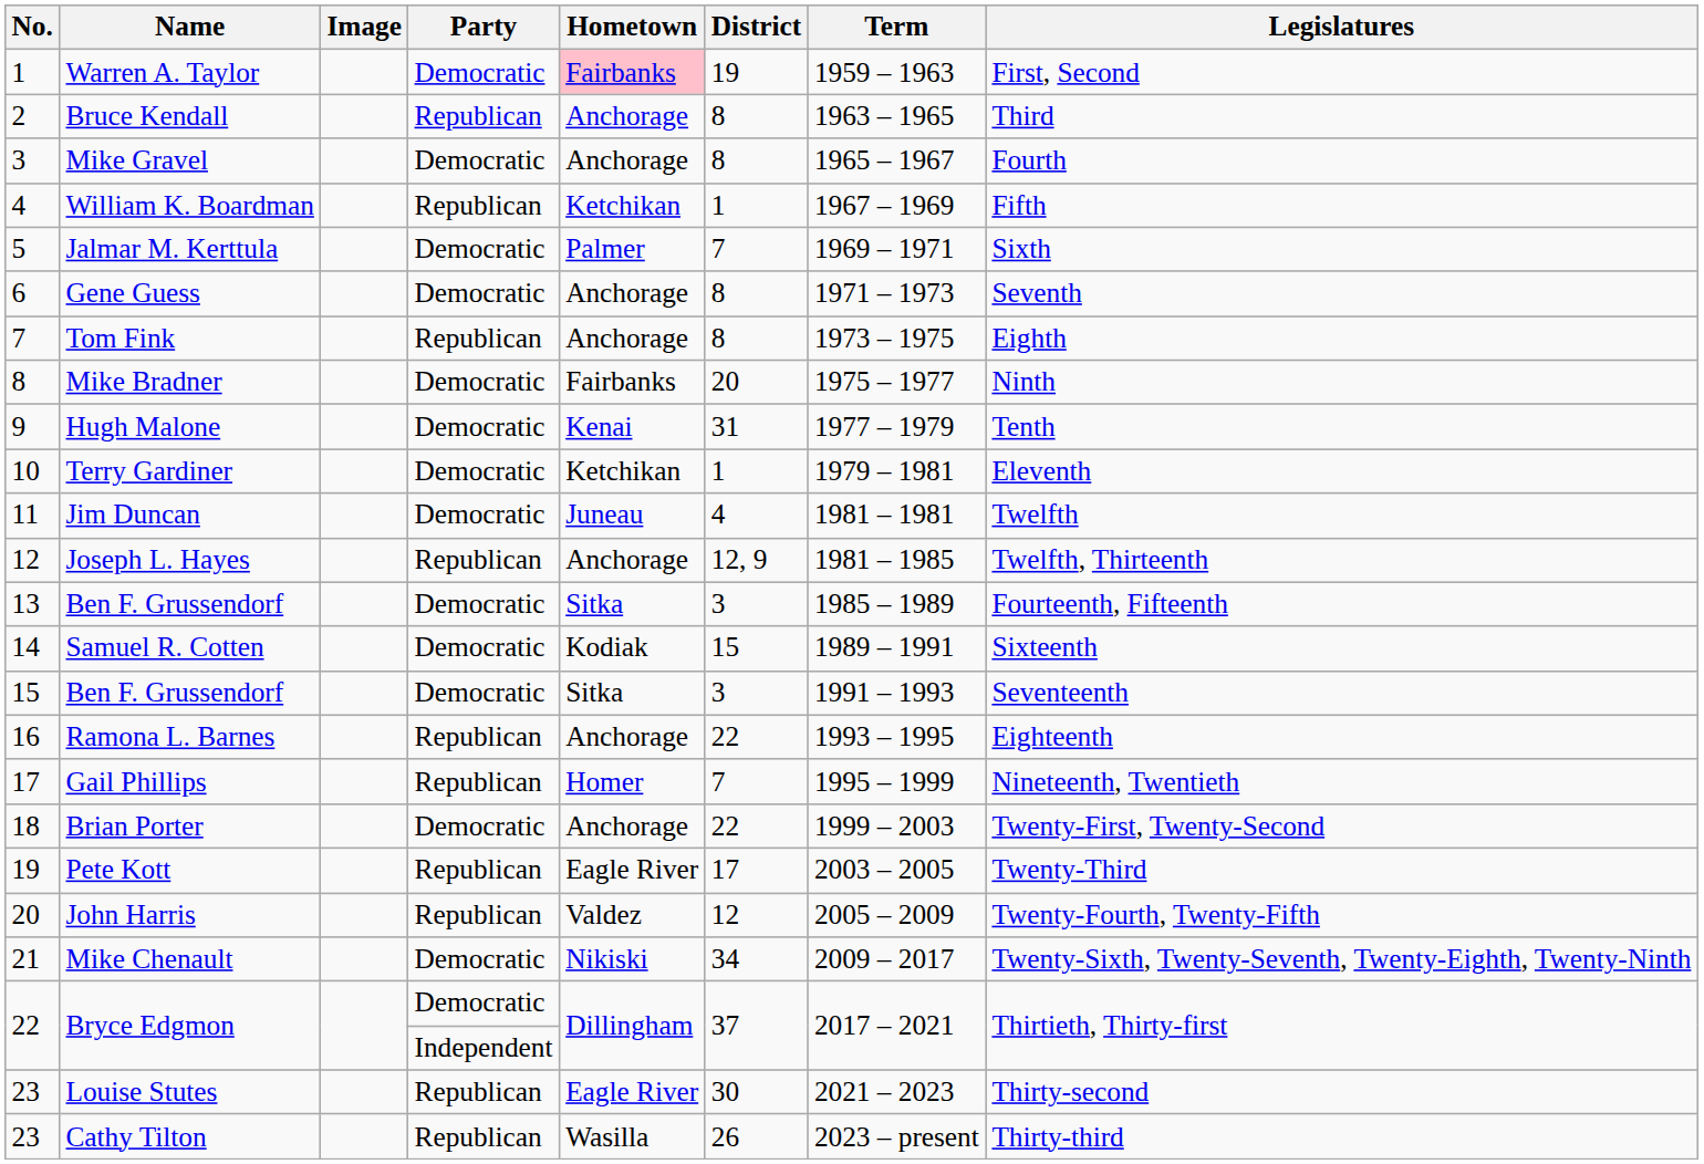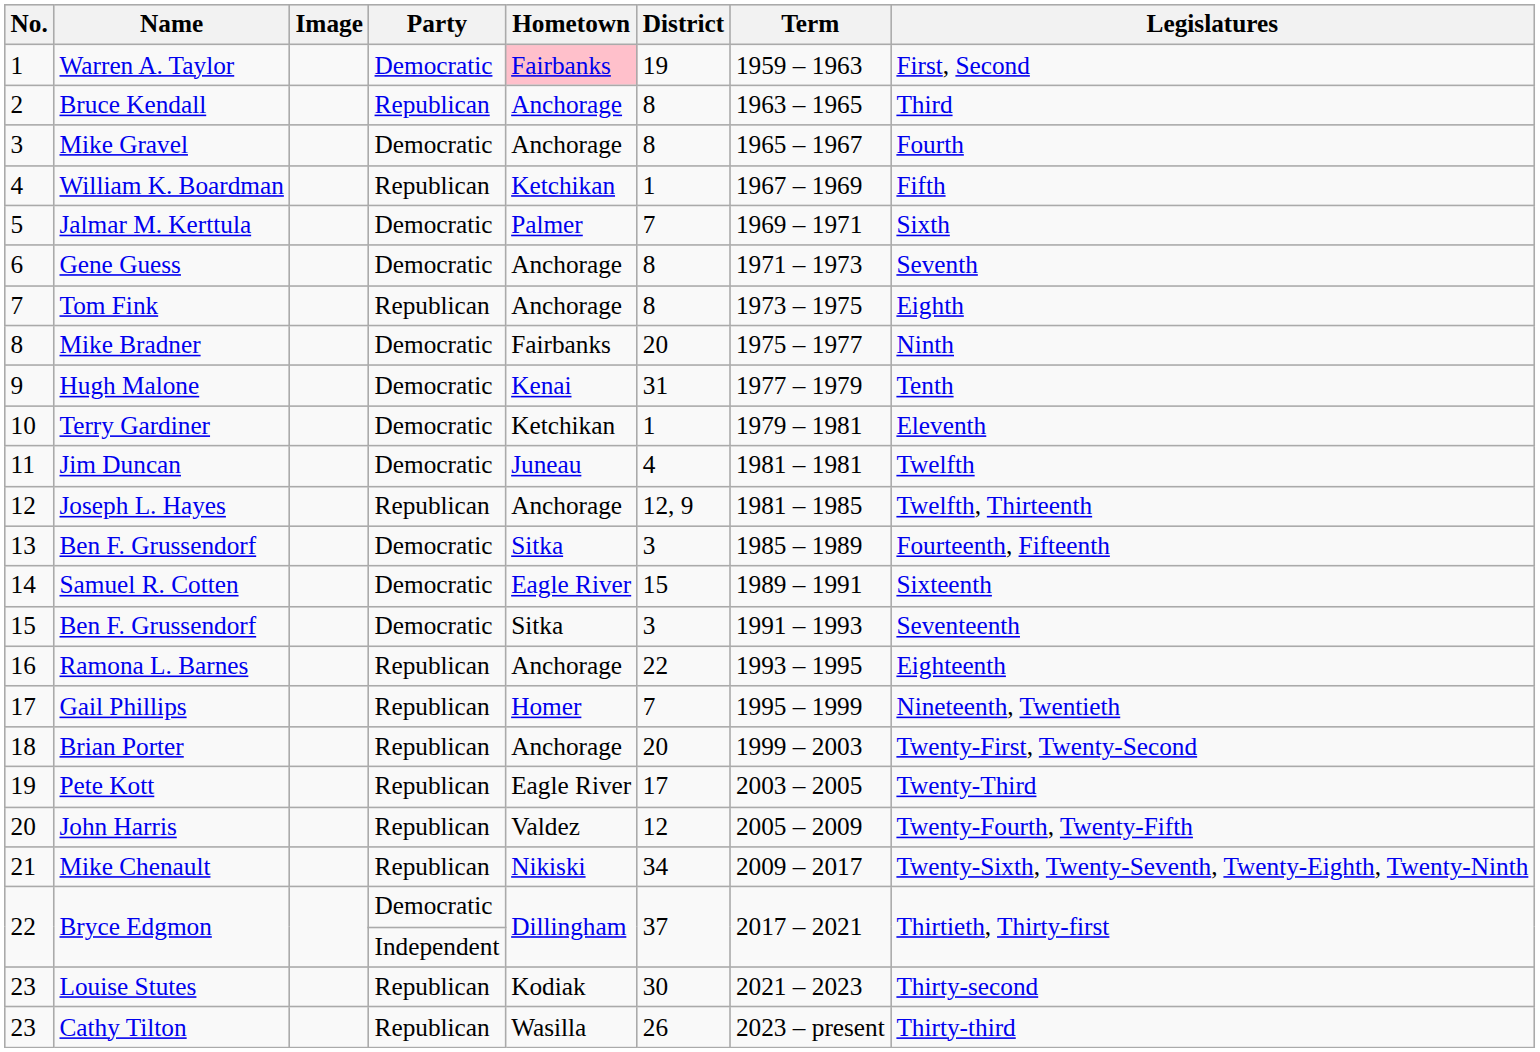Samuel R. Cotten | Hometown: Kodiak -> Eagle River
Brian Porter | Party: Democratic -> Republican
Brian Porter | District: 22 -> 20
Mike Chenault | Party: Democratic -> Republican
Louise Stutes | Hometown: Eagle River -> Kodiak
